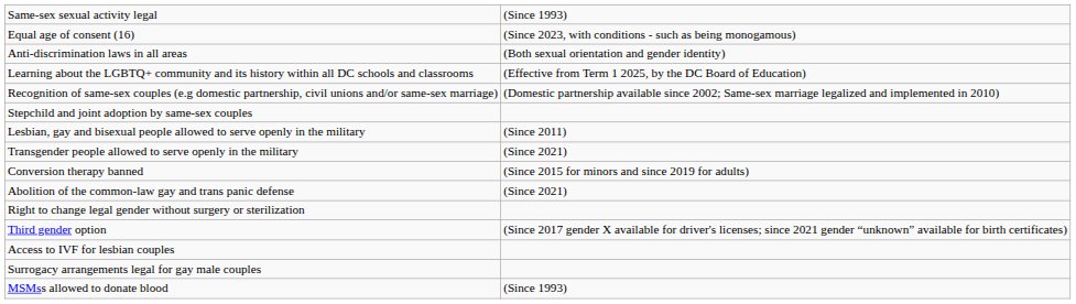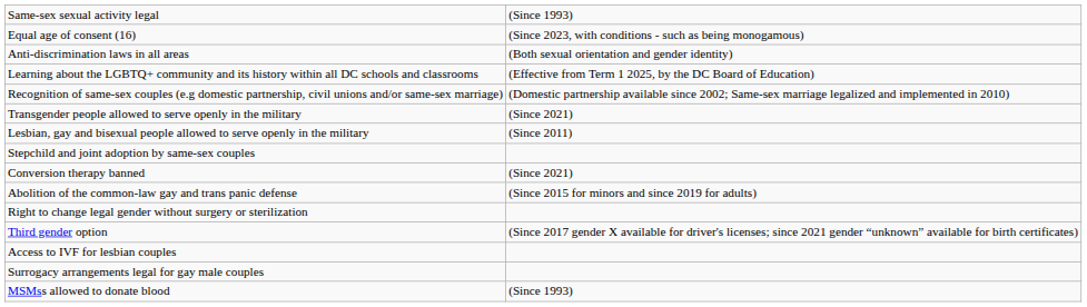rows swapped: Stepchild and joint adoption by same-sex couples <-> Transgender people allowed to serve openly in the military
Conversion therapy banned | column 2: (Since 2015 for minors and since 2019 for adults) -> (Since 2021)
Abolition of the common-law gay and trans panic defense | column 2: (Since 2021) -> (Since 2015 for minors and since 2019 for adults)
